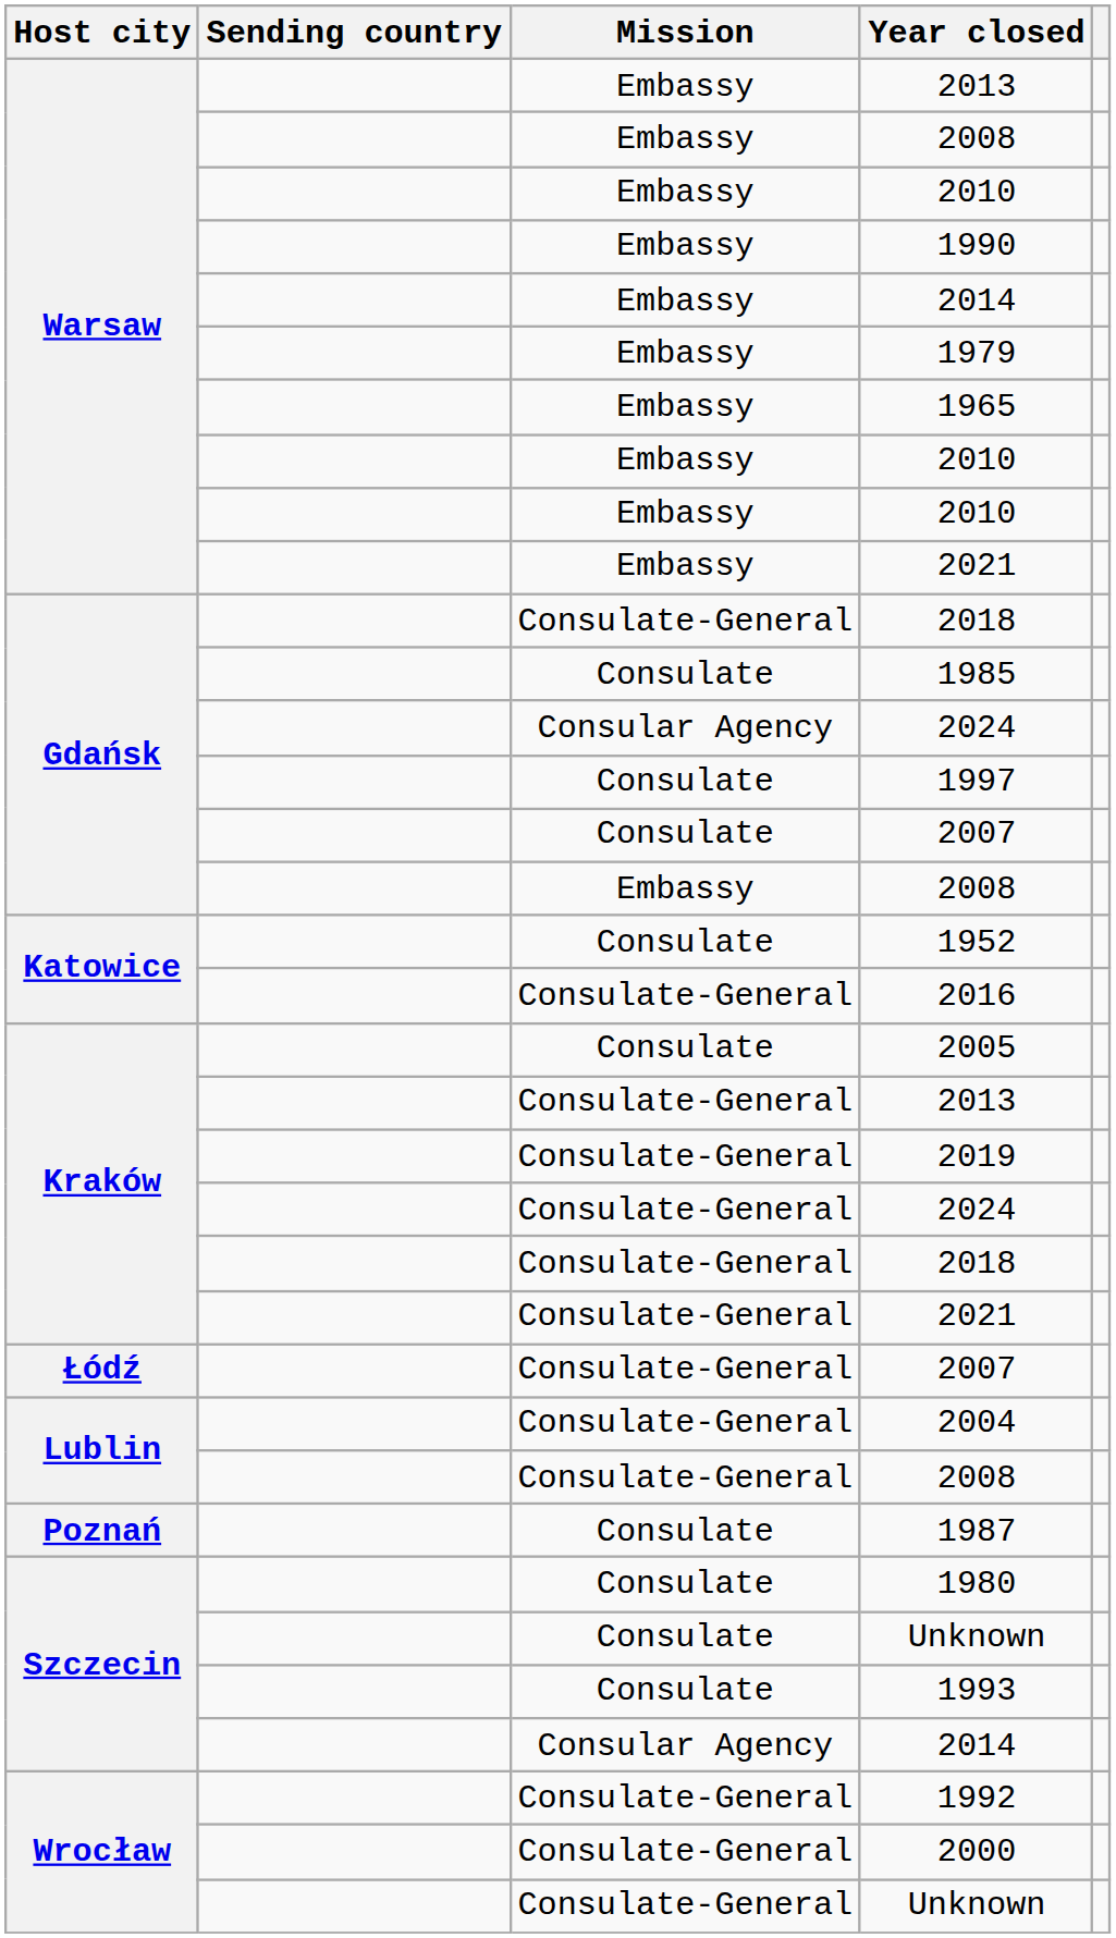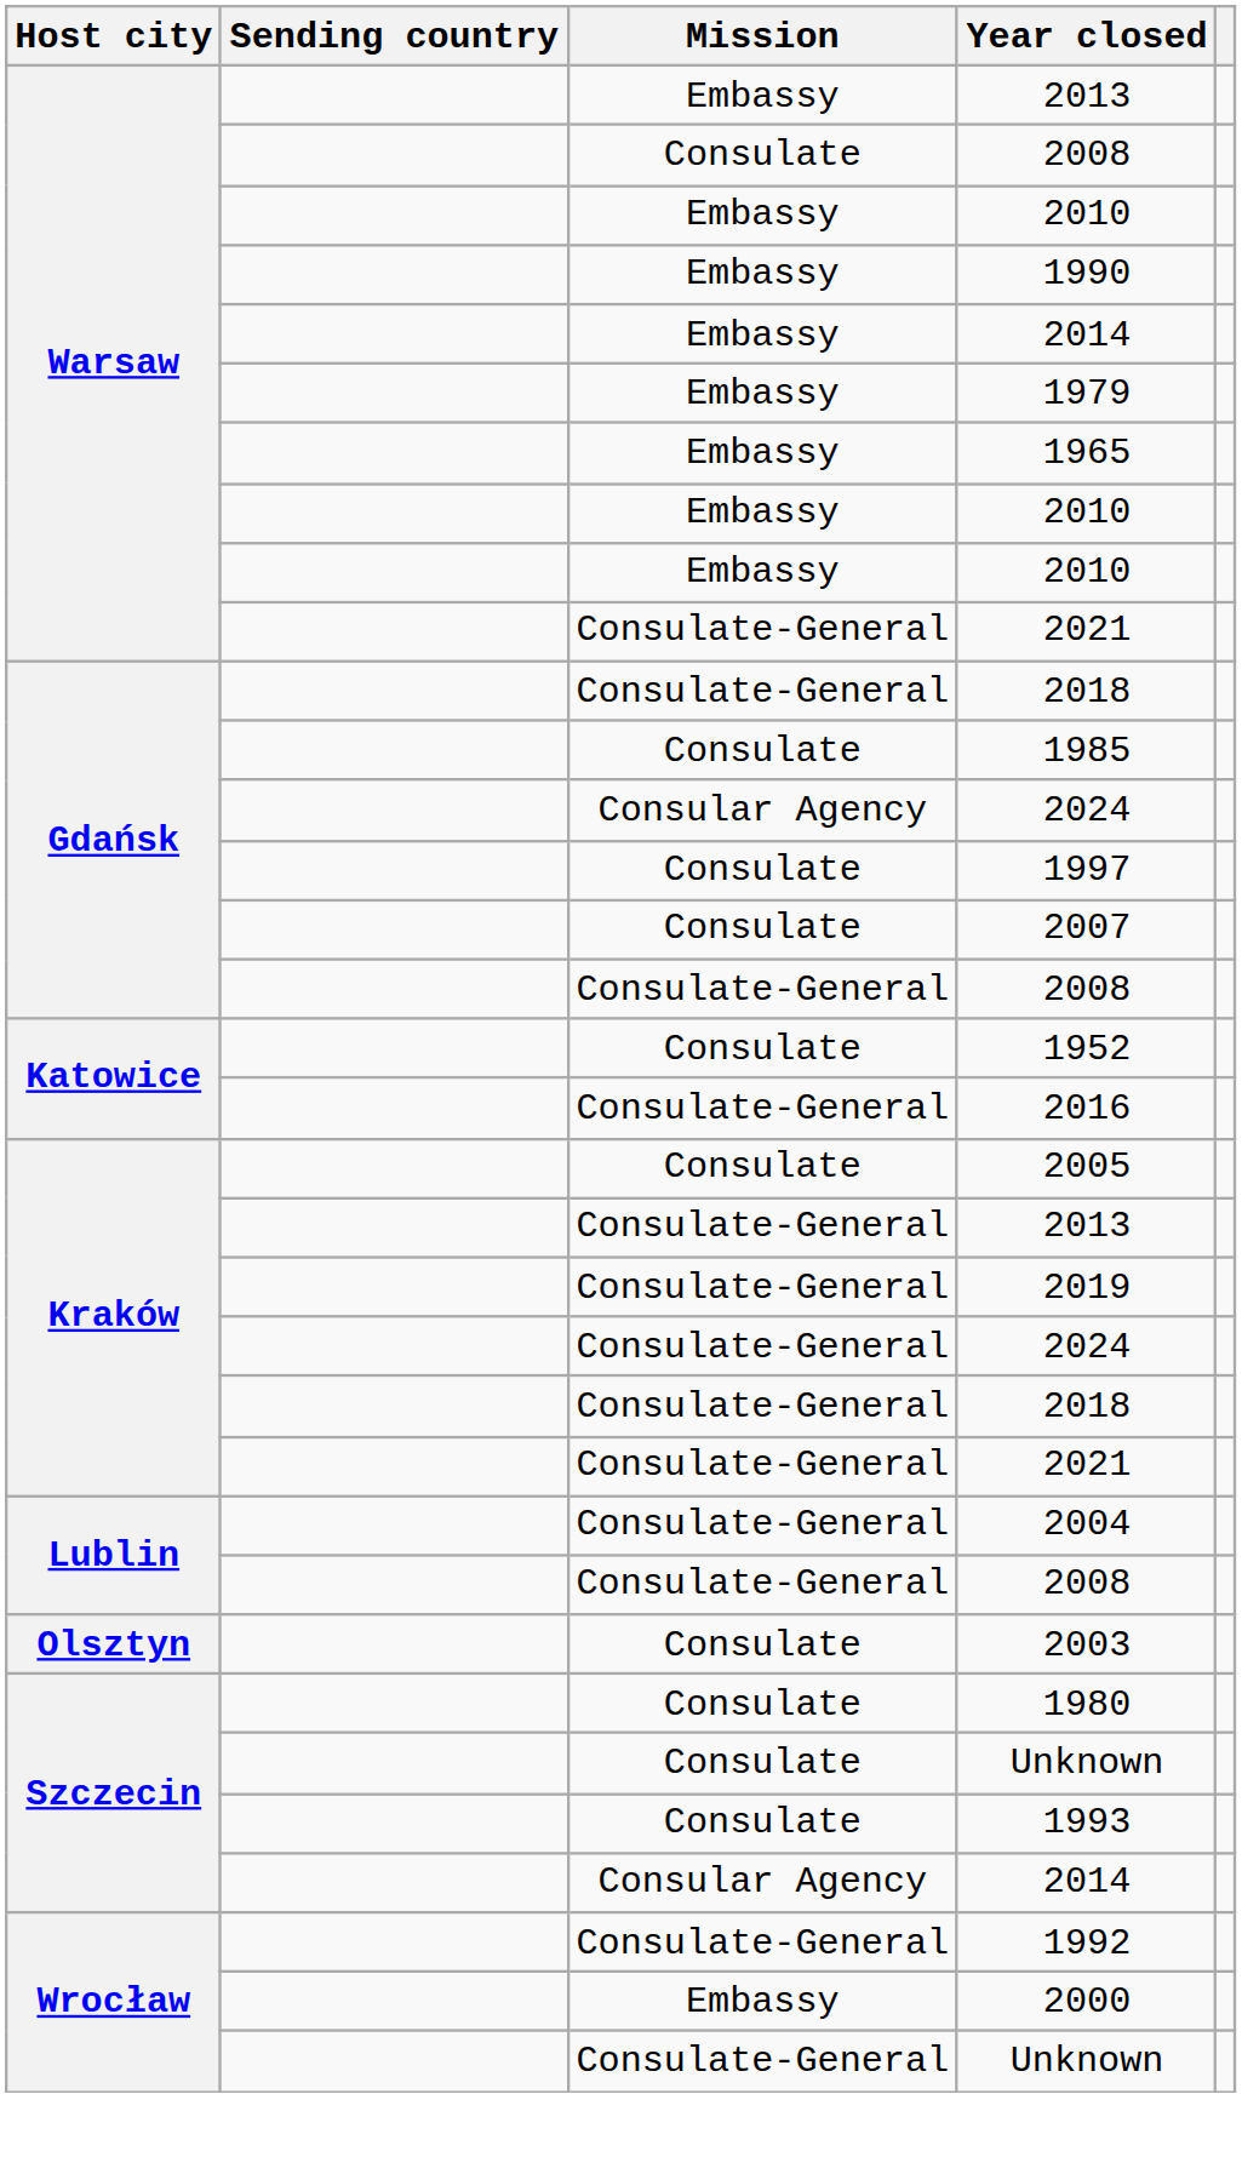Warsaw / 2008 | Mission: Embassy -> Consulate
Warsaw / 2021 | Mission: Embassy -> Consulate-General
Gdańsk / 2008 | Mission: Embassy -> Consulate-General
- row: Łódź | Consulate-General | 2007
+ row: Olsztyn | Consulate | 2003
- row: Poznań | Consulate | 1987
2000 | Mission: Consulate-General -> Embassy
